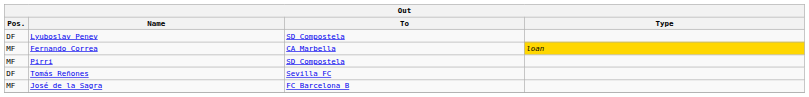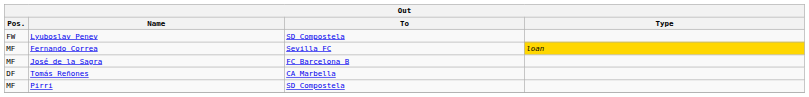Lyuboslav Penev | Pos.: DF -> FW
Fernando Correa | To: CA Marbella -> Sevilla FC
rows swapped: José de la Sagra <-> Pirri
Tomás Reñones | To: Sevilla FC -> CA Marbella
